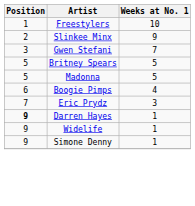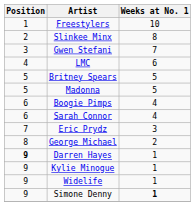Slinkee Minx | Weeks at No. 1: 9 -> 8
+ row: 4 | LMC | 6
+ row: 6 | Sarah Connor | 4
+ row: 8 | George Michael | 2
+ row: 9 | Kylie Minogue | 1
Simone Denny | Weeks at No. 1: normal -> bold
